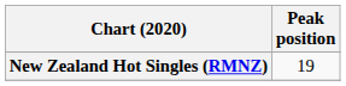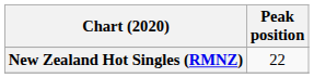New Zealand Hot Singles (RMNZ) | Peak position: 19 -> 22
